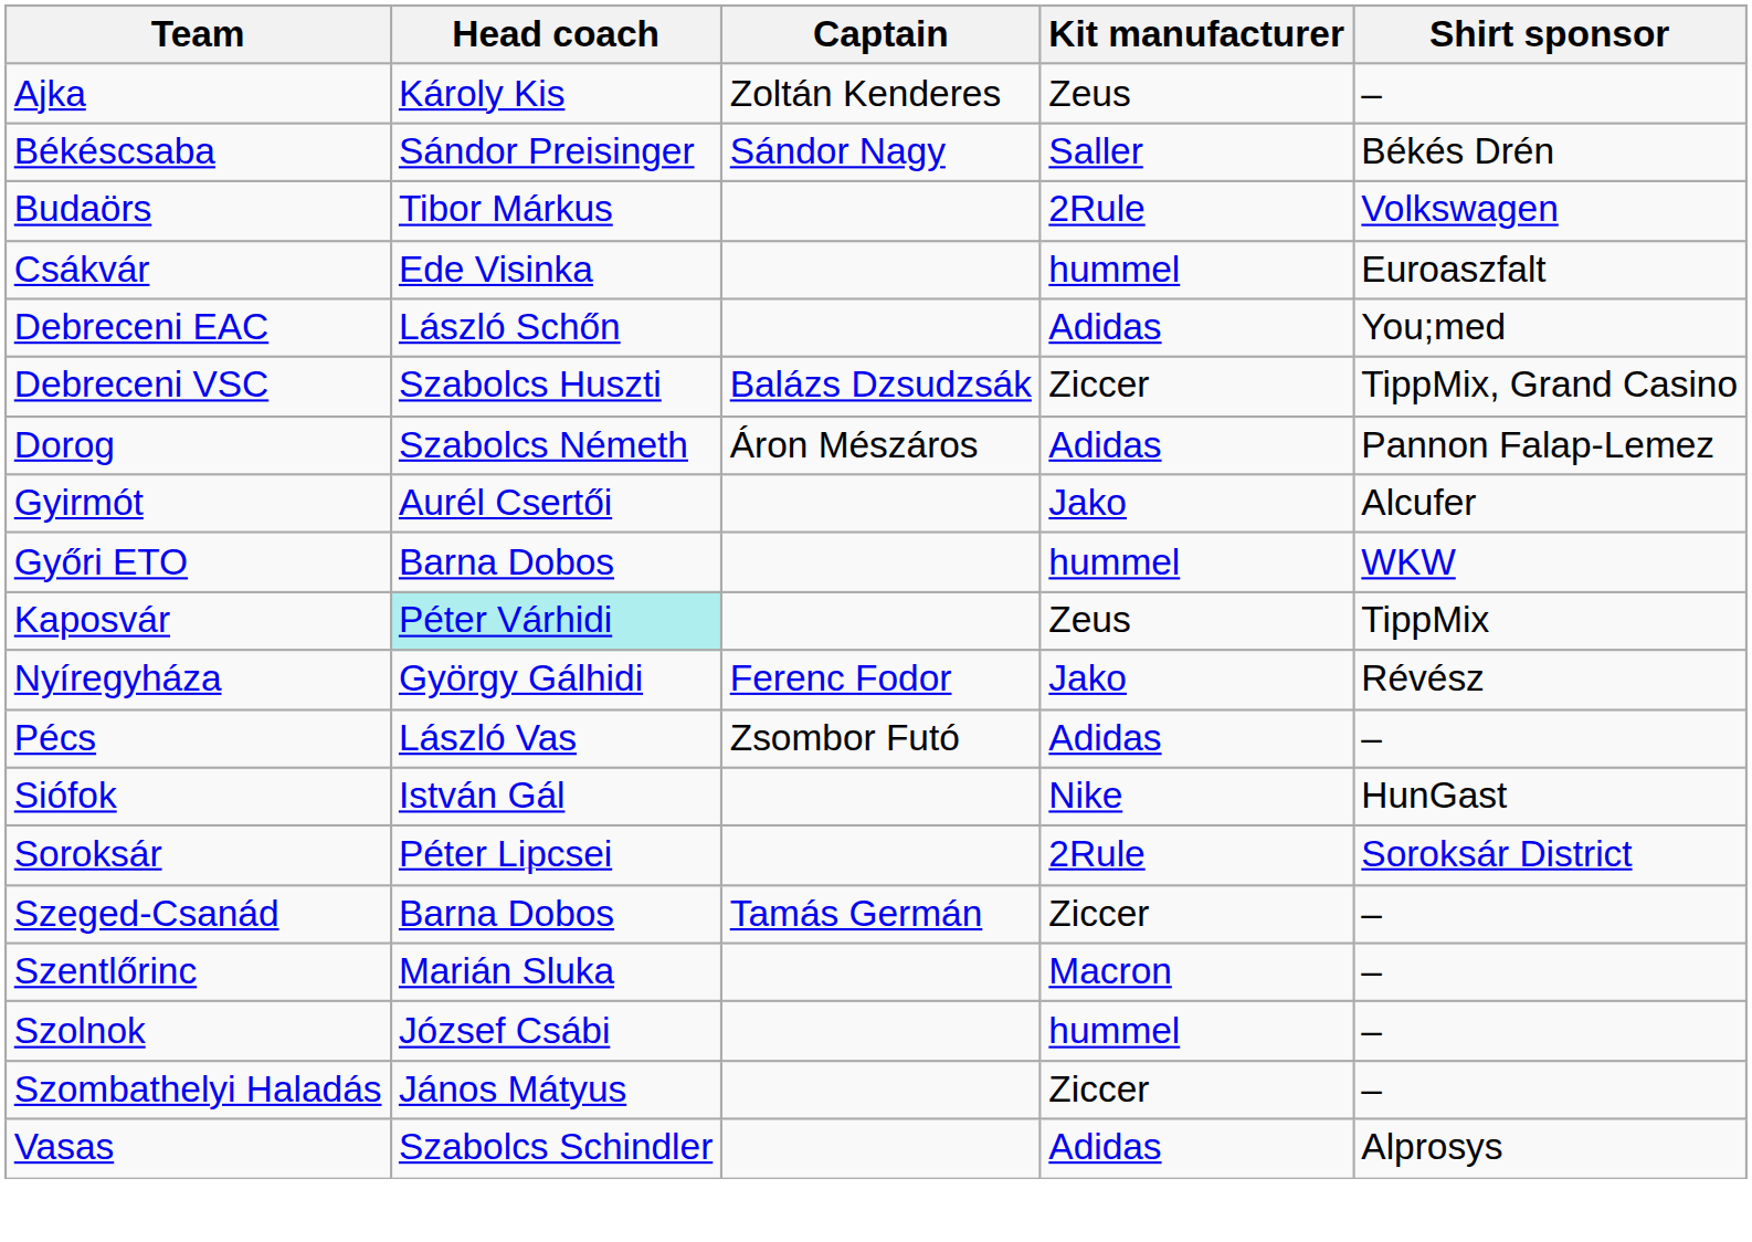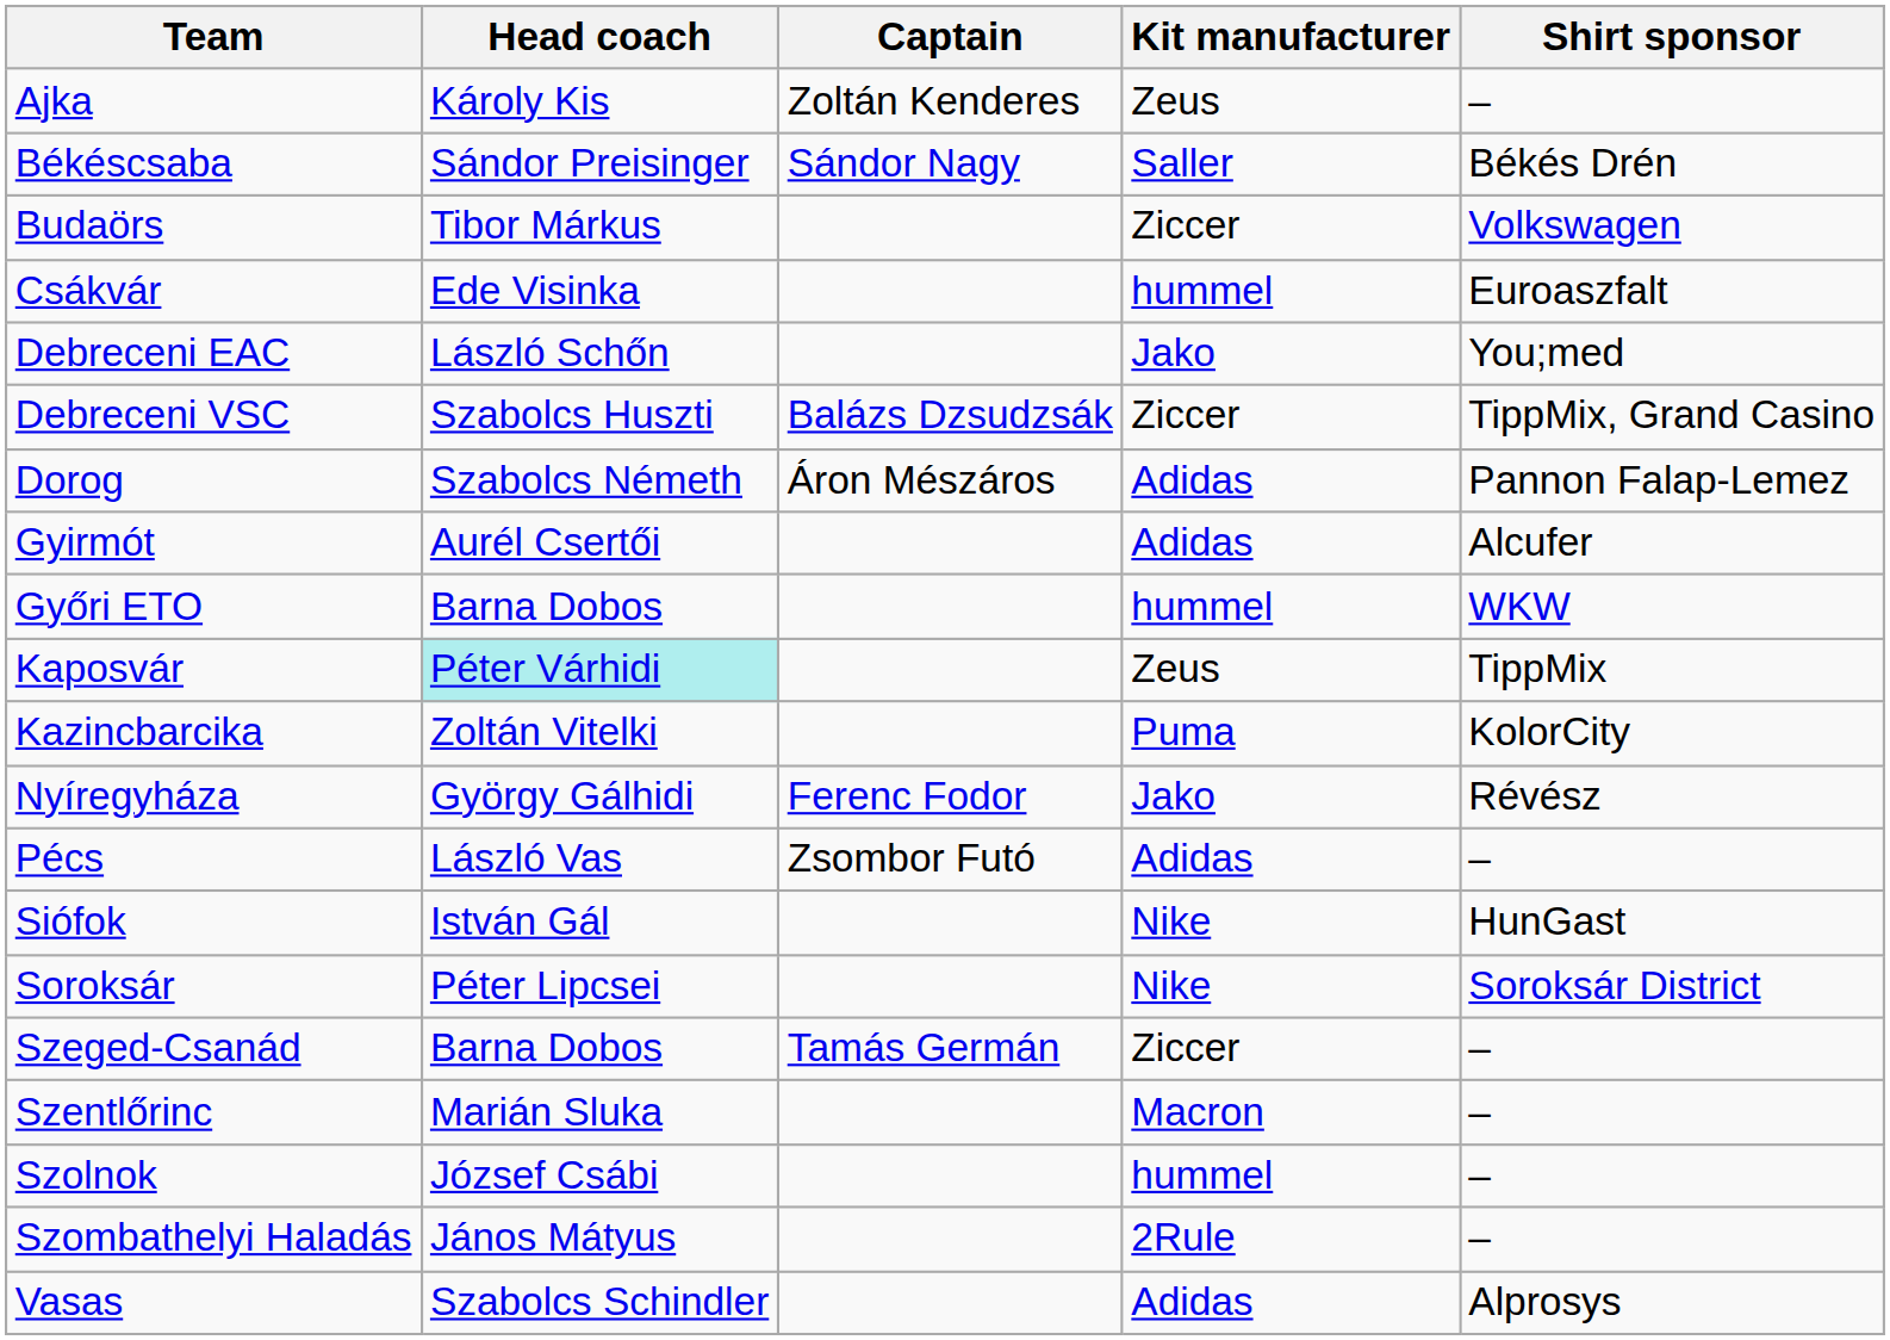Budaörs | Kit manufacturer: 2Rule -> Ziccer
Debreceni EAC | Kit manufacturer: Adidas -> Jako
Gyirmót | Kit manufacturer: Jako -> Adidas
+ row: Kazincbarcika | Zoltán Vitelki | Puma | KolorCity
Soroksár | Kit manufacturer: 2Rule -> Nike
Szombathelyi Haladás | Kit manufacturer: Ziccer -> 2Rule
